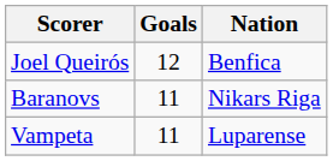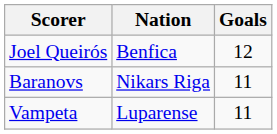columns swapped: Nation <-> Goals
